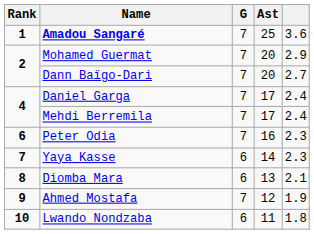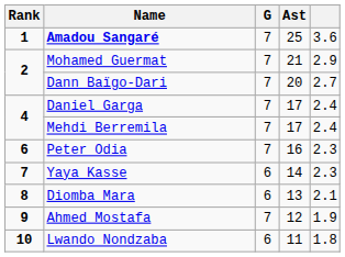Mohamed Guermat | Ast: 20 -> 21
